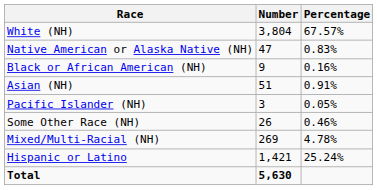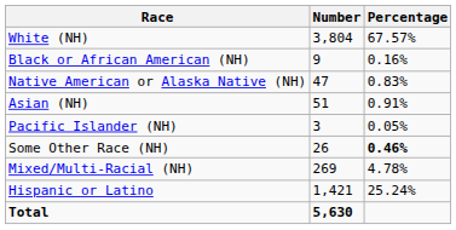rows swapped: Black or African American (NH) <-> Native American or Alaska Native (NH)
Some Other Race (NH) | Percentage: normal -> bold
